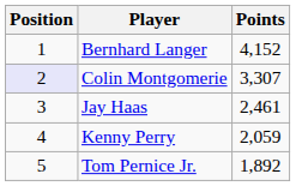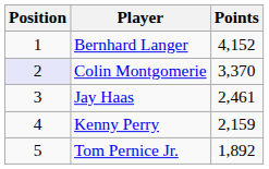Colin Montgomerie | Points: 3,307 -> 3,370
Kenny Perry | Points: 2,059 -> 2,159
